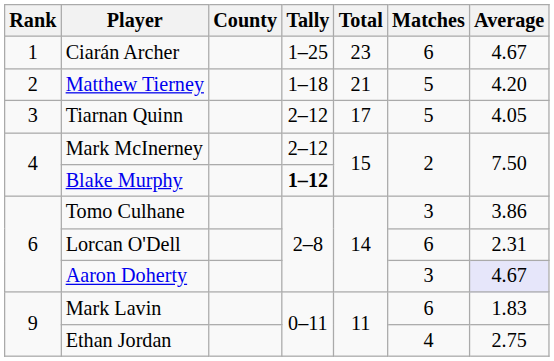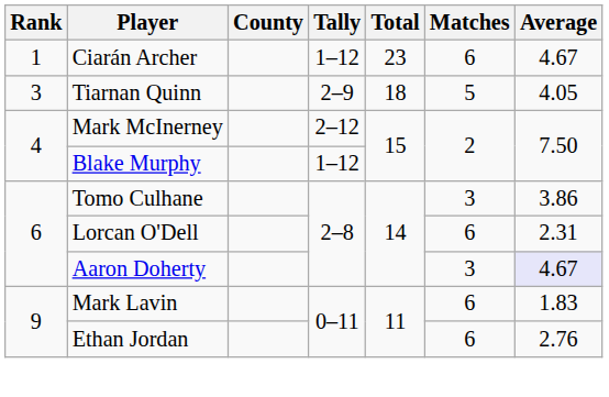Ciarán Archer | Tally: 1–25 -> 1–12
- row: 2 | Matthew Tierney | 1–18 | 21 | 5 | 4.20
Tiarnan Quinn | Tally: 2–12 -> 2–9
Tiarnan Quinn | Total: 17 -> 18
Blake Murphy | Tally: bold -> normal
Ethan Jordan | Matches: 4 -> 6
Ethan Jordan | Average: 2.75 -> 2.76
